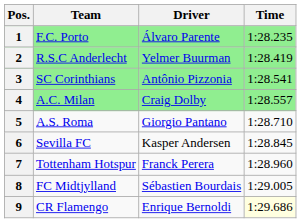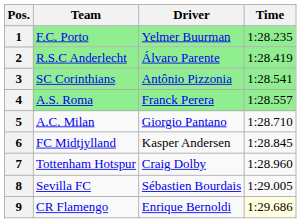1 | Driver: Álvaro Parente -> Yelmer Buurman
2 | Driver: Yelmer Buurman -> Álvaro Parente
4 | Team: A.C. Milan -> A.S. Roma
4 | Driver: Craig Dolby -> Franck Perera
5 | Team: A.S. Roma -> A.C. Milan
6 | Team: Sevilla FC -> FC Midtjylland
7 | Driver: Franck Perera -> Craig Dolby
8 | Team: FC Midtjylland -> Sevilla FC
